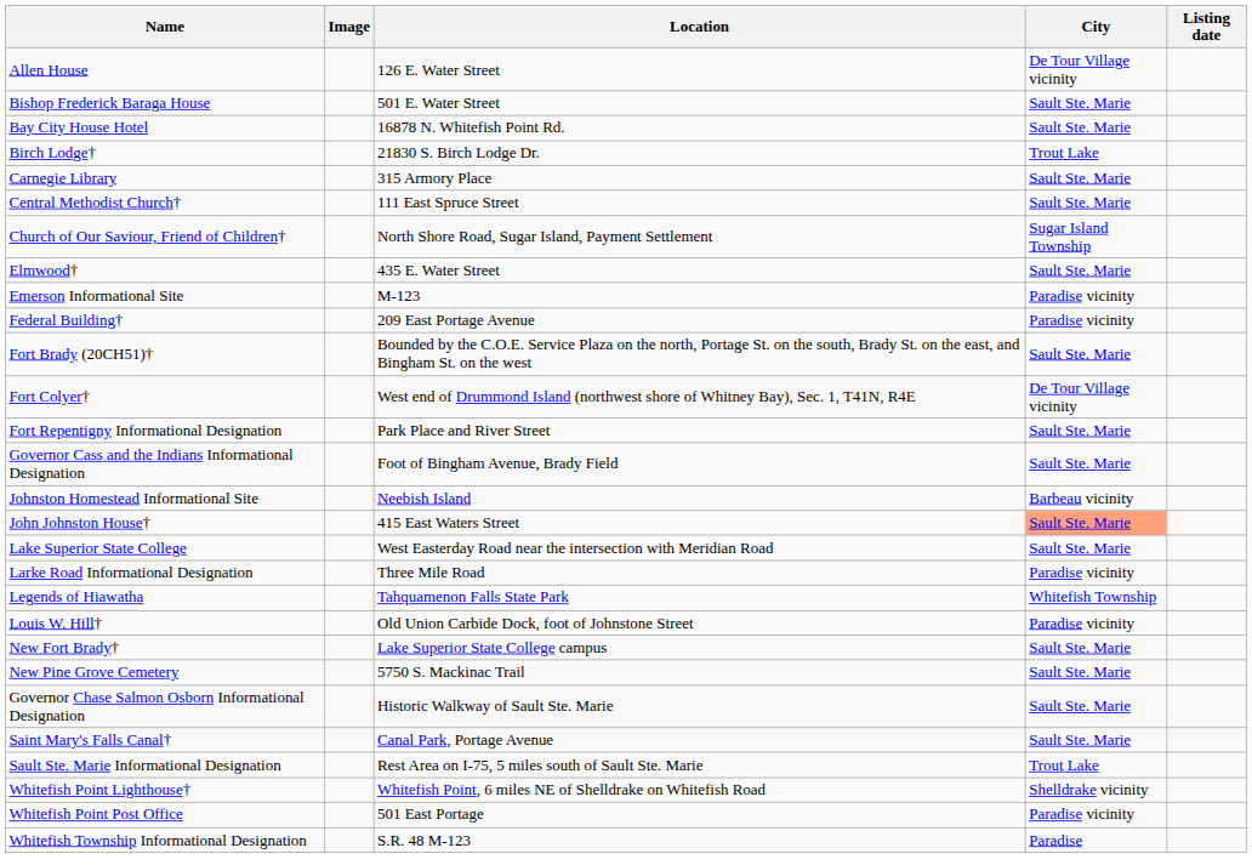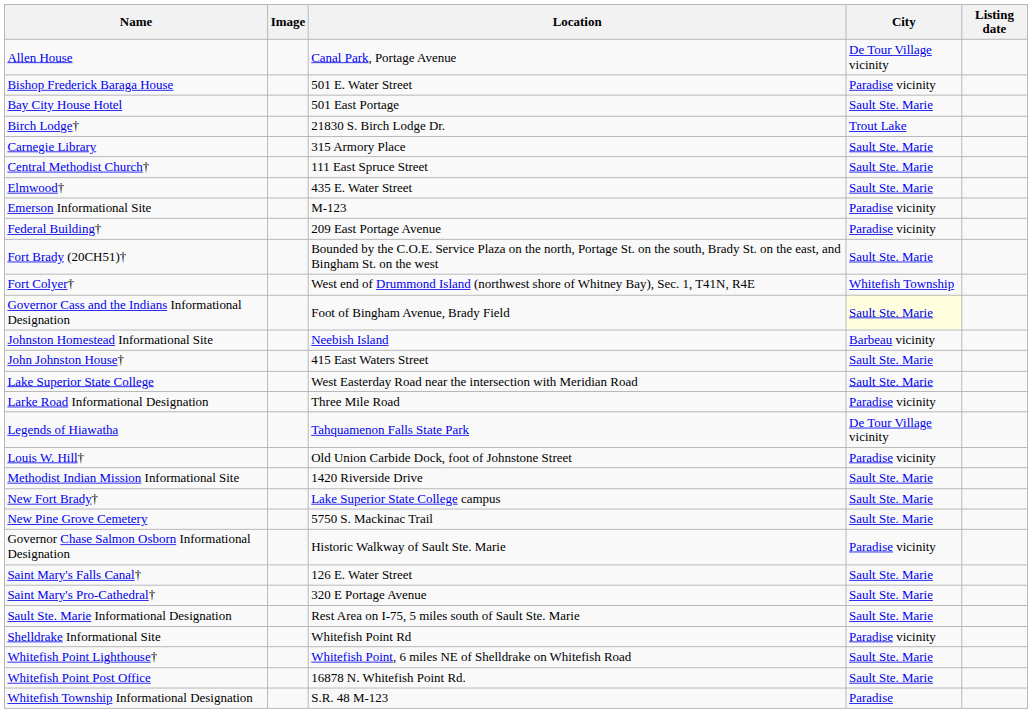Allen House | Location: 126 E. Water Street -> Canal Park, Portage Avenue
Bishop Frederick Baraga House | City: Sault Ste. Marie -> Paradise vicinity
Bay City House Hotel | Location: 16878 N. Whitefish Point Rd. -> 501 East Portage
- row: Church of Our Saviour, Friend of Children† | North Shore Road, Sugar Island, Payment Settlement | Sugar Island Township
Fort Colyer† | City: De Tour Village vicinity -> Whitefish Township
- row: Fort Repentigny Informational Designation | Park Place and River Street | Sault Ste. Marie
Governor Cass and the Indians Informational Designation | City: no background -> lightyellow background
John Johnston House† | City: lightsalmon background -> no background
Legends of Hiawatha | City: Whitefish Township -> De Tour Village vicinity
+ row: Methodist Indian Mission Informational Site | 1420 Riverside Drive | Sault Ste. Marie
Governor Chase Salmon Osborn Informational Designation | City: Sault Ste. Marie -> Paradise vicinity
Saint Mary's Falls Canal† | Location: Canal Park, Portage Avenue -> 126 E. Water Street
+ row: Saint Mary's Pro-Cathedral† | 320 E Portage Avenue | Sault Ste. Marie
Sault Ste. Marie Informational Designation | City: Trout Lake -> Sault Ste. Marie
+ row: Shelldrake Informational Site | Whitefish Point Rd | Paradise vicinity
Whitefish Point Lighthouse† | City: Shelldrake vicinity -> Sault Ste. Marie
Whitefish Point Post Office | Location: 501 East Portage -> 16878 N. Whitefish Point Rd.
Whitefish Point Post Office | City: Paradise vicinity -> Sault Ste. Marie
